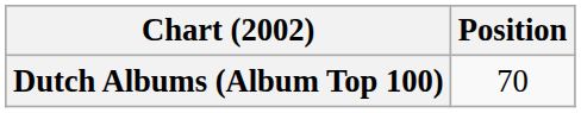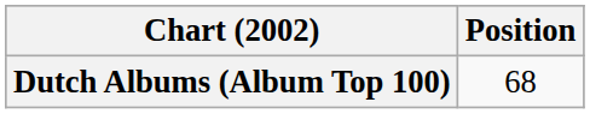Dutch Albums (Album Top 100) | Position: 70 -> 68
